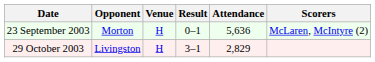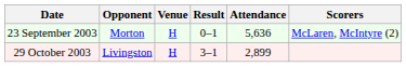29 October 2003 | Attendance: 2,829 -> 2,899
